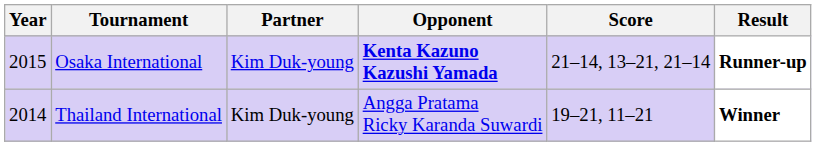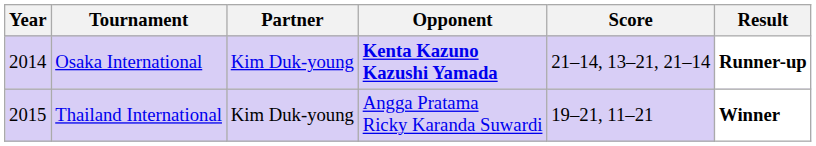Osaka International | Year: 2015 -> 2014
Thailand International | Year: 2014 -> 2015
